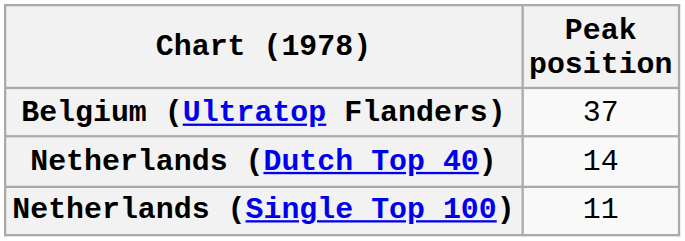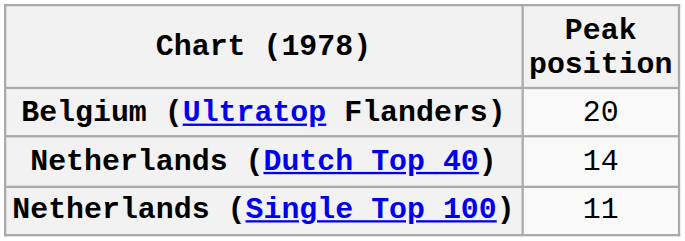Belgium (Ultratop Flanders) | Peak position: 37 -> 20
